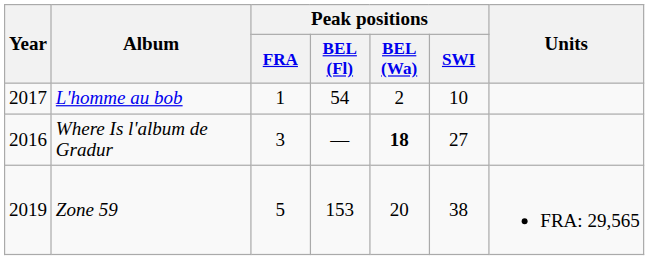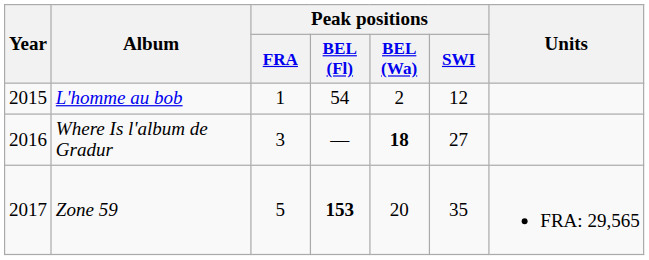L'homme au bob | Year: 2017 -> 2015
L'homme au bob | Peak positions / SWI: 10 -> 12
Zone 59 | Year: 2019 -> 2017
Zone 59 | Peak positions / BEL (Fl): normal -> bold
Zone 59 | Peak positions / SWI: 38 -> 35
